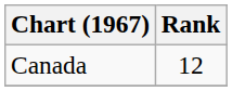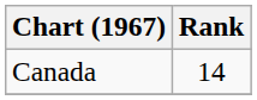Canada | Rank: 12 -> 14
